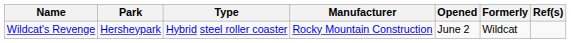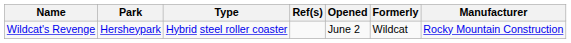columns swapped: Manufacturer <-> Ref(s)
